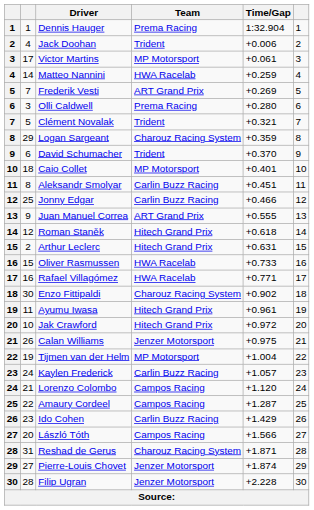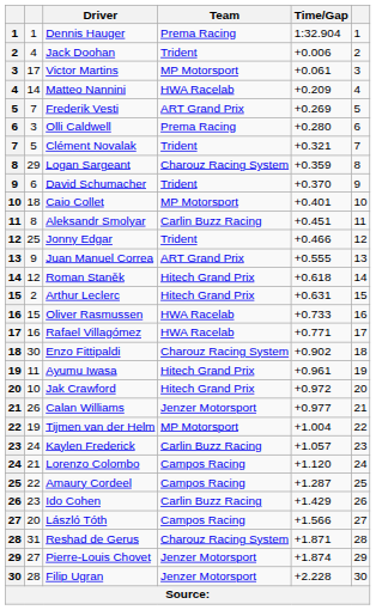Matteo Nannini | Time/Gap: +0.259 -> +0.209
Jonny Edgar | Team: Carlin Buzz Racing -> Trident
Calan Williams | Time/Gap: +0.975 -> +0.977
